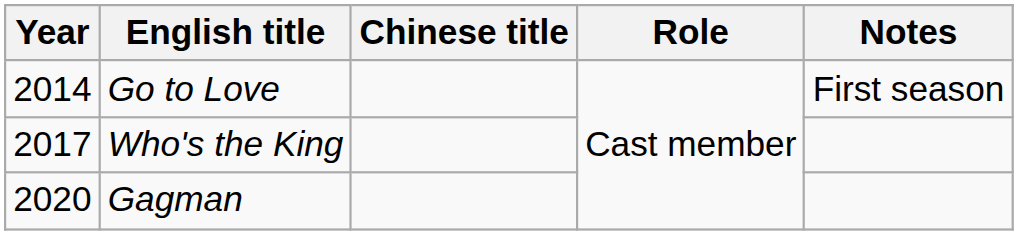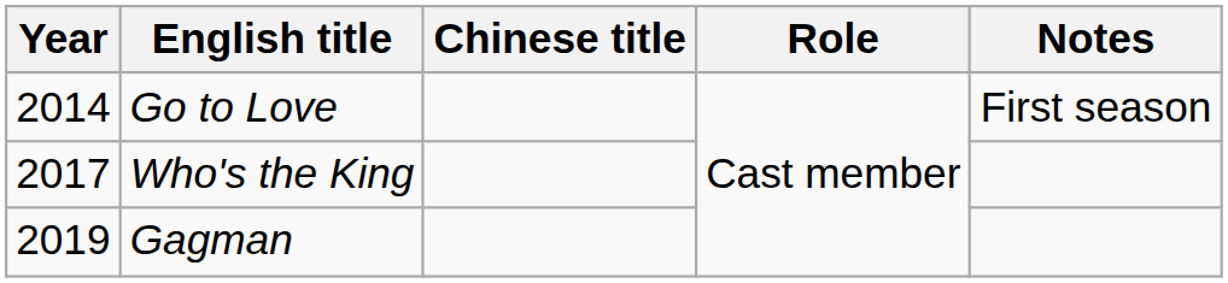Gagman | Year: 2020 -> 2019
